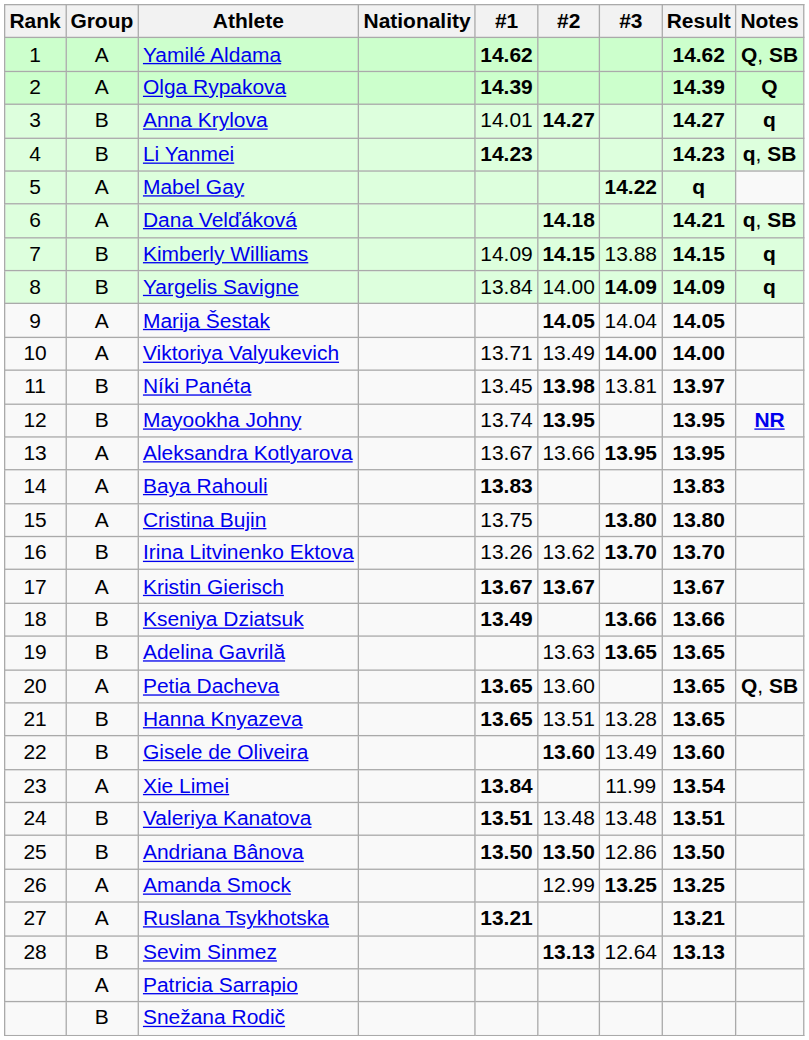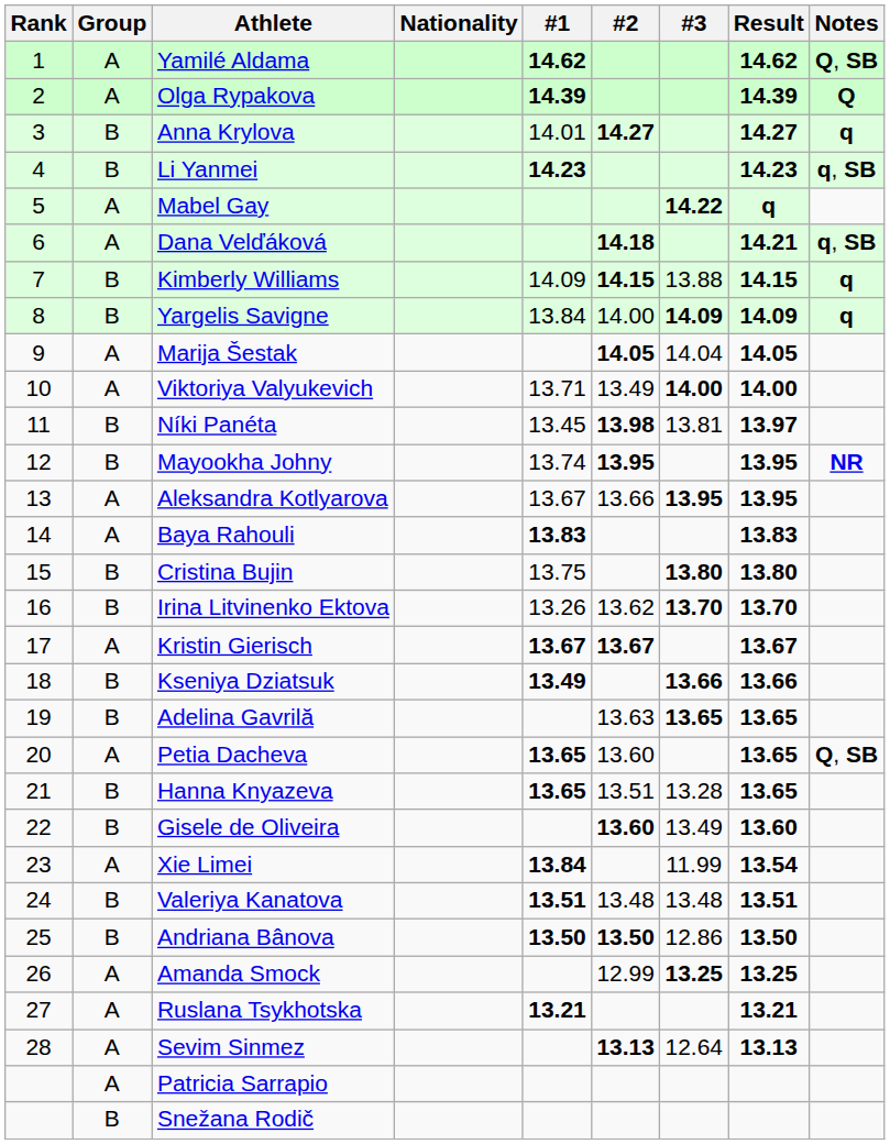Cristina Bujin | Group: A -> B
Sevim Sinmez | Group: B -> A
